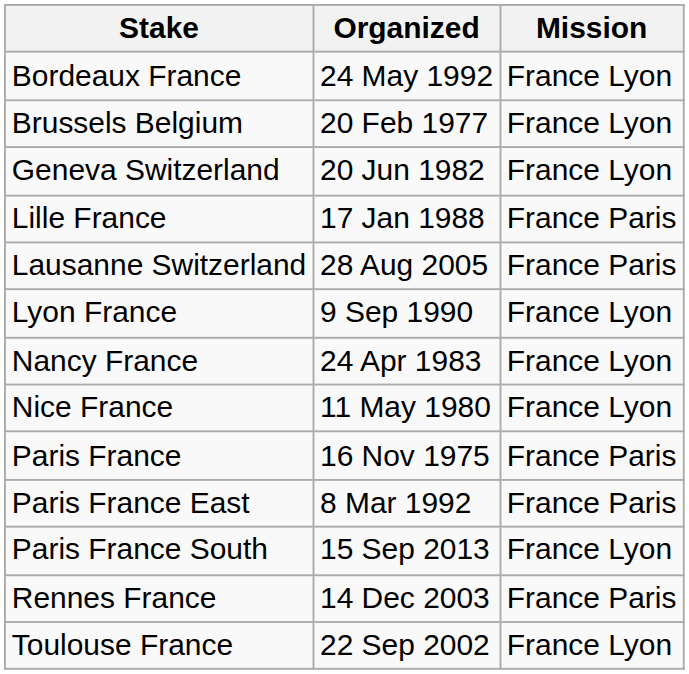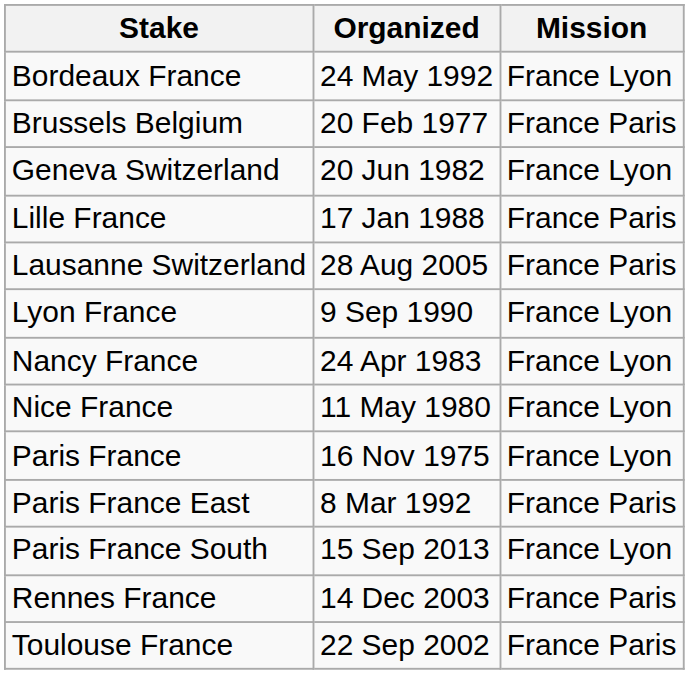Brussels Belgium | Mission: France Lyon -> France Paris
Paris France | Mission: France Paris -> France Lyon
Toulouse France | Mission: France Lyon -> France Paris
